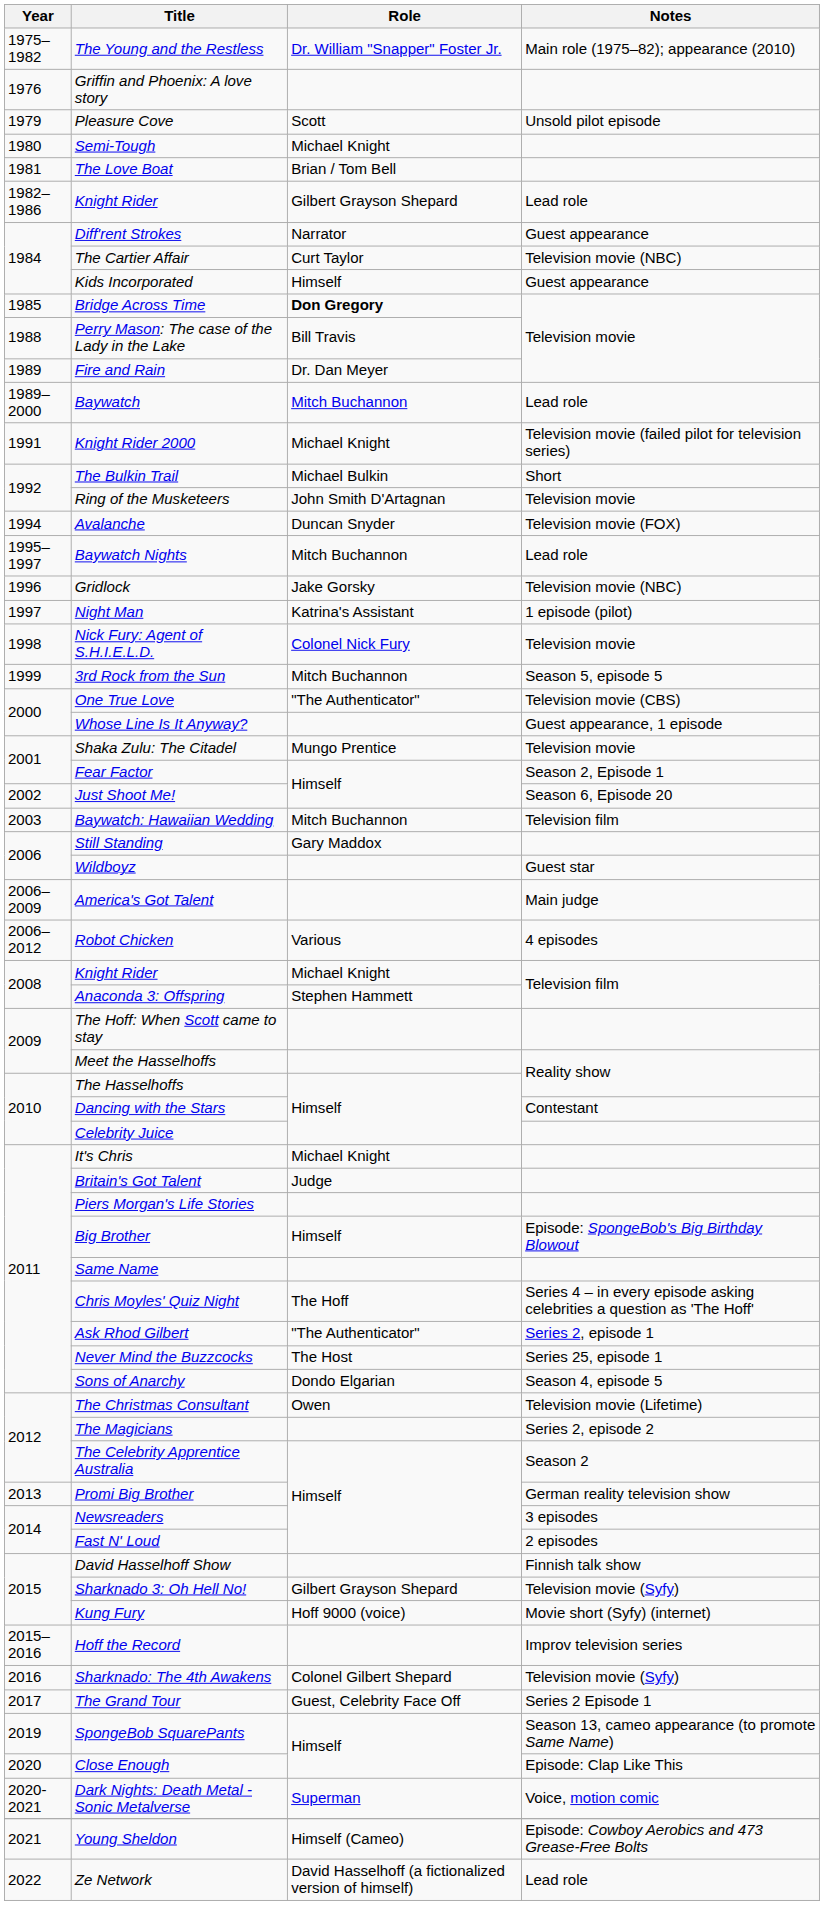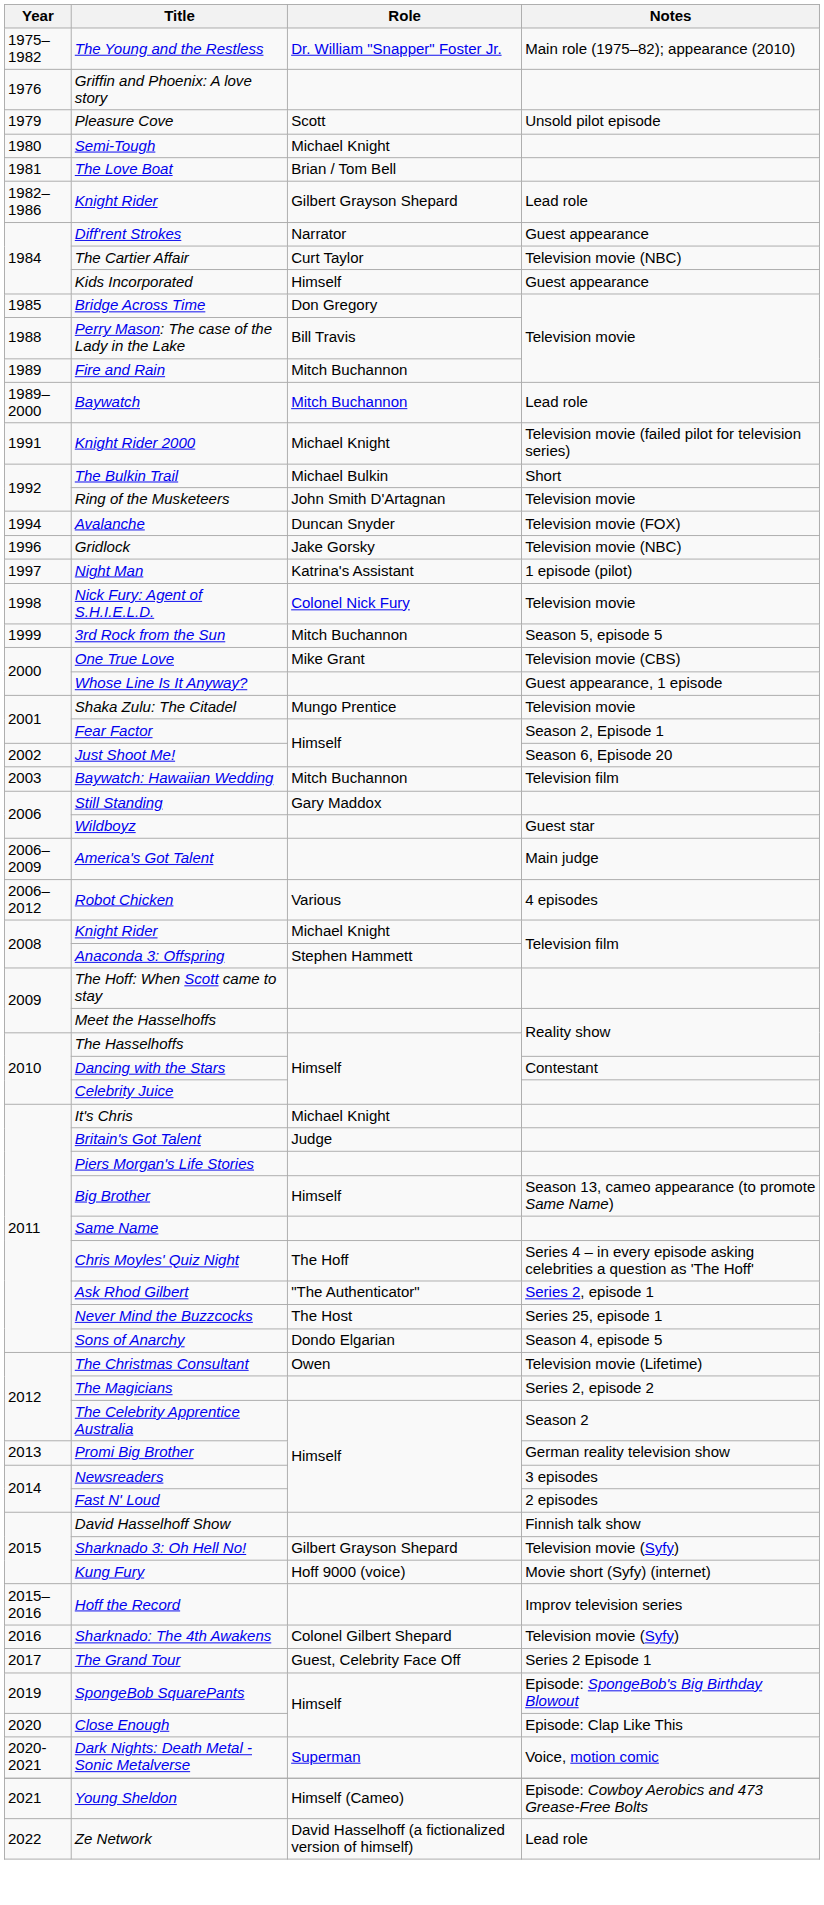Bridge Across Time | Role: bold -> normal
Fire and Rain | Role: Dr. Dan Meyer -> Mitch Buchannon
- row: 1995–1997 | Baywatch Nights | Mitch Buchannon | Lead role
One True Love | Role: "The Authenticator" -> Mike Grant
Big Brother | Notes: Episode: SpongeBob's Big Birthday Blowout -> Season 13, cameo appearance (to promote Same Name)
SpongeBob SquarePants | Notes: Season 13, cameo appearance (to promote Same Name) -> Episode: SpongeBob's Big Birthday Blowout
